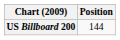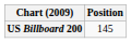US Billboard 200 | Position: 144 -> 145
